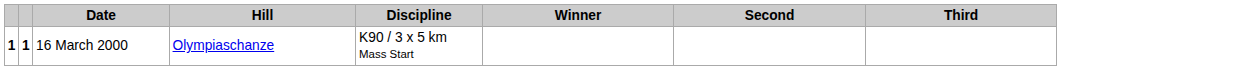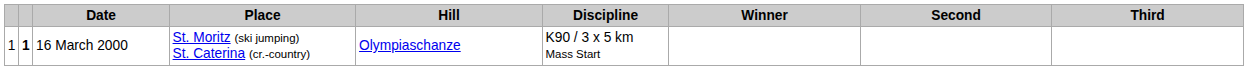+ column: Place | St. Moritz (ski jumping) St. Caterina (cr.-country)
16 March 2000 | column 1: bold -> normal
